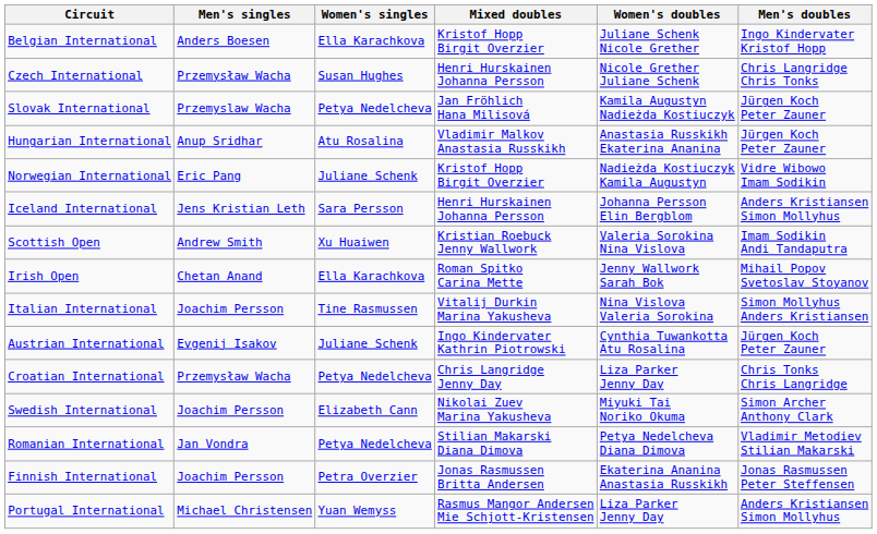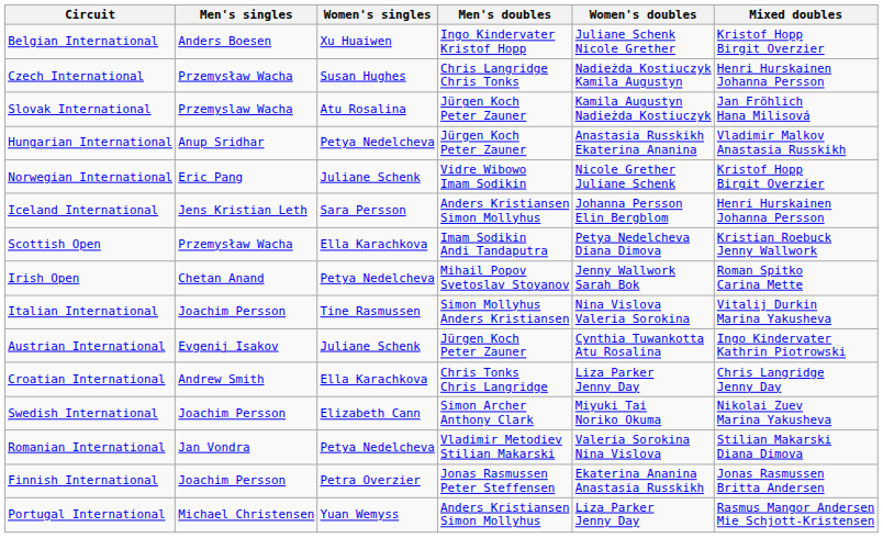columns swapped: Men's doubles <-> Mixed doubles
Belgian International | Women's singles: Ella Karachkova -> Xu Huaiwen
Czech International | Women's doubles: Nicole Grether Juliane Schenk -> Nadieżda Kostiuczyk Kamila Augustyn
Slovak International | Women's singles: Petya Nedelcheva -> Atu Rosalina
Hungarian International | Women's singles: Atu Rosalina -> Petya Nedelcheva
Norwegian International | Women's doubles: Nadieżda Kostiuczyk Kamila Augustyn -> Nicole Grether Juliane Schenk
Scottish Open | Men's singles: Andrew Smith -> Przemysław Wacha
Scottish Open | Women's singles: Xu Huaiwen -> Ella Karachkova
Scottish Open | Women's doubles: Valeria Sorokina Nina Vislova -> Petya Nedelcheva Diana Dimova
Irish Open | Women's singles: Ella Karachkova -> Petya Nedelcheva
Croatian International | Men's singles: Przemysław Wacha -> Andrew Smith
Croatian International | Women's singles: Petya Nedelcheva -> Ella Karachkova
Romanian International | Women's doubles: Petya Nedelcheva Diana Dimova -> Valeria Sorokina Nina Vislova
